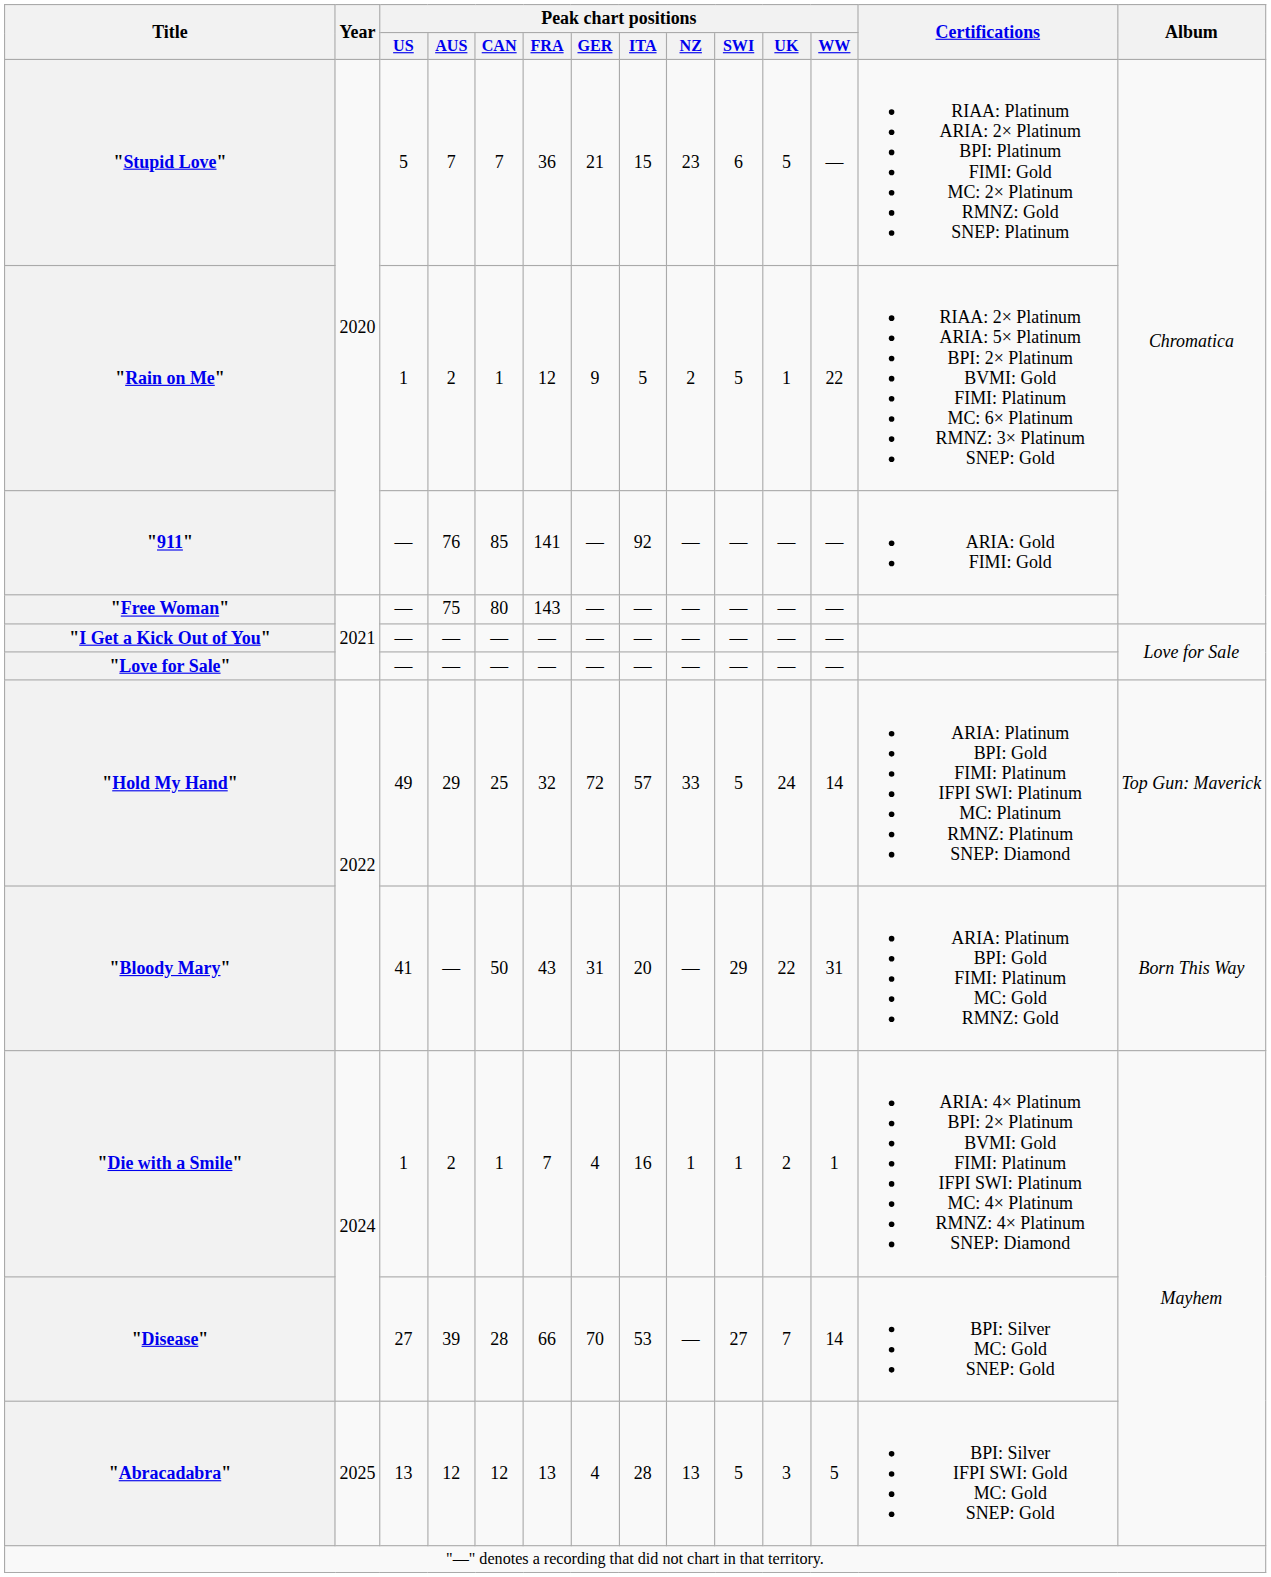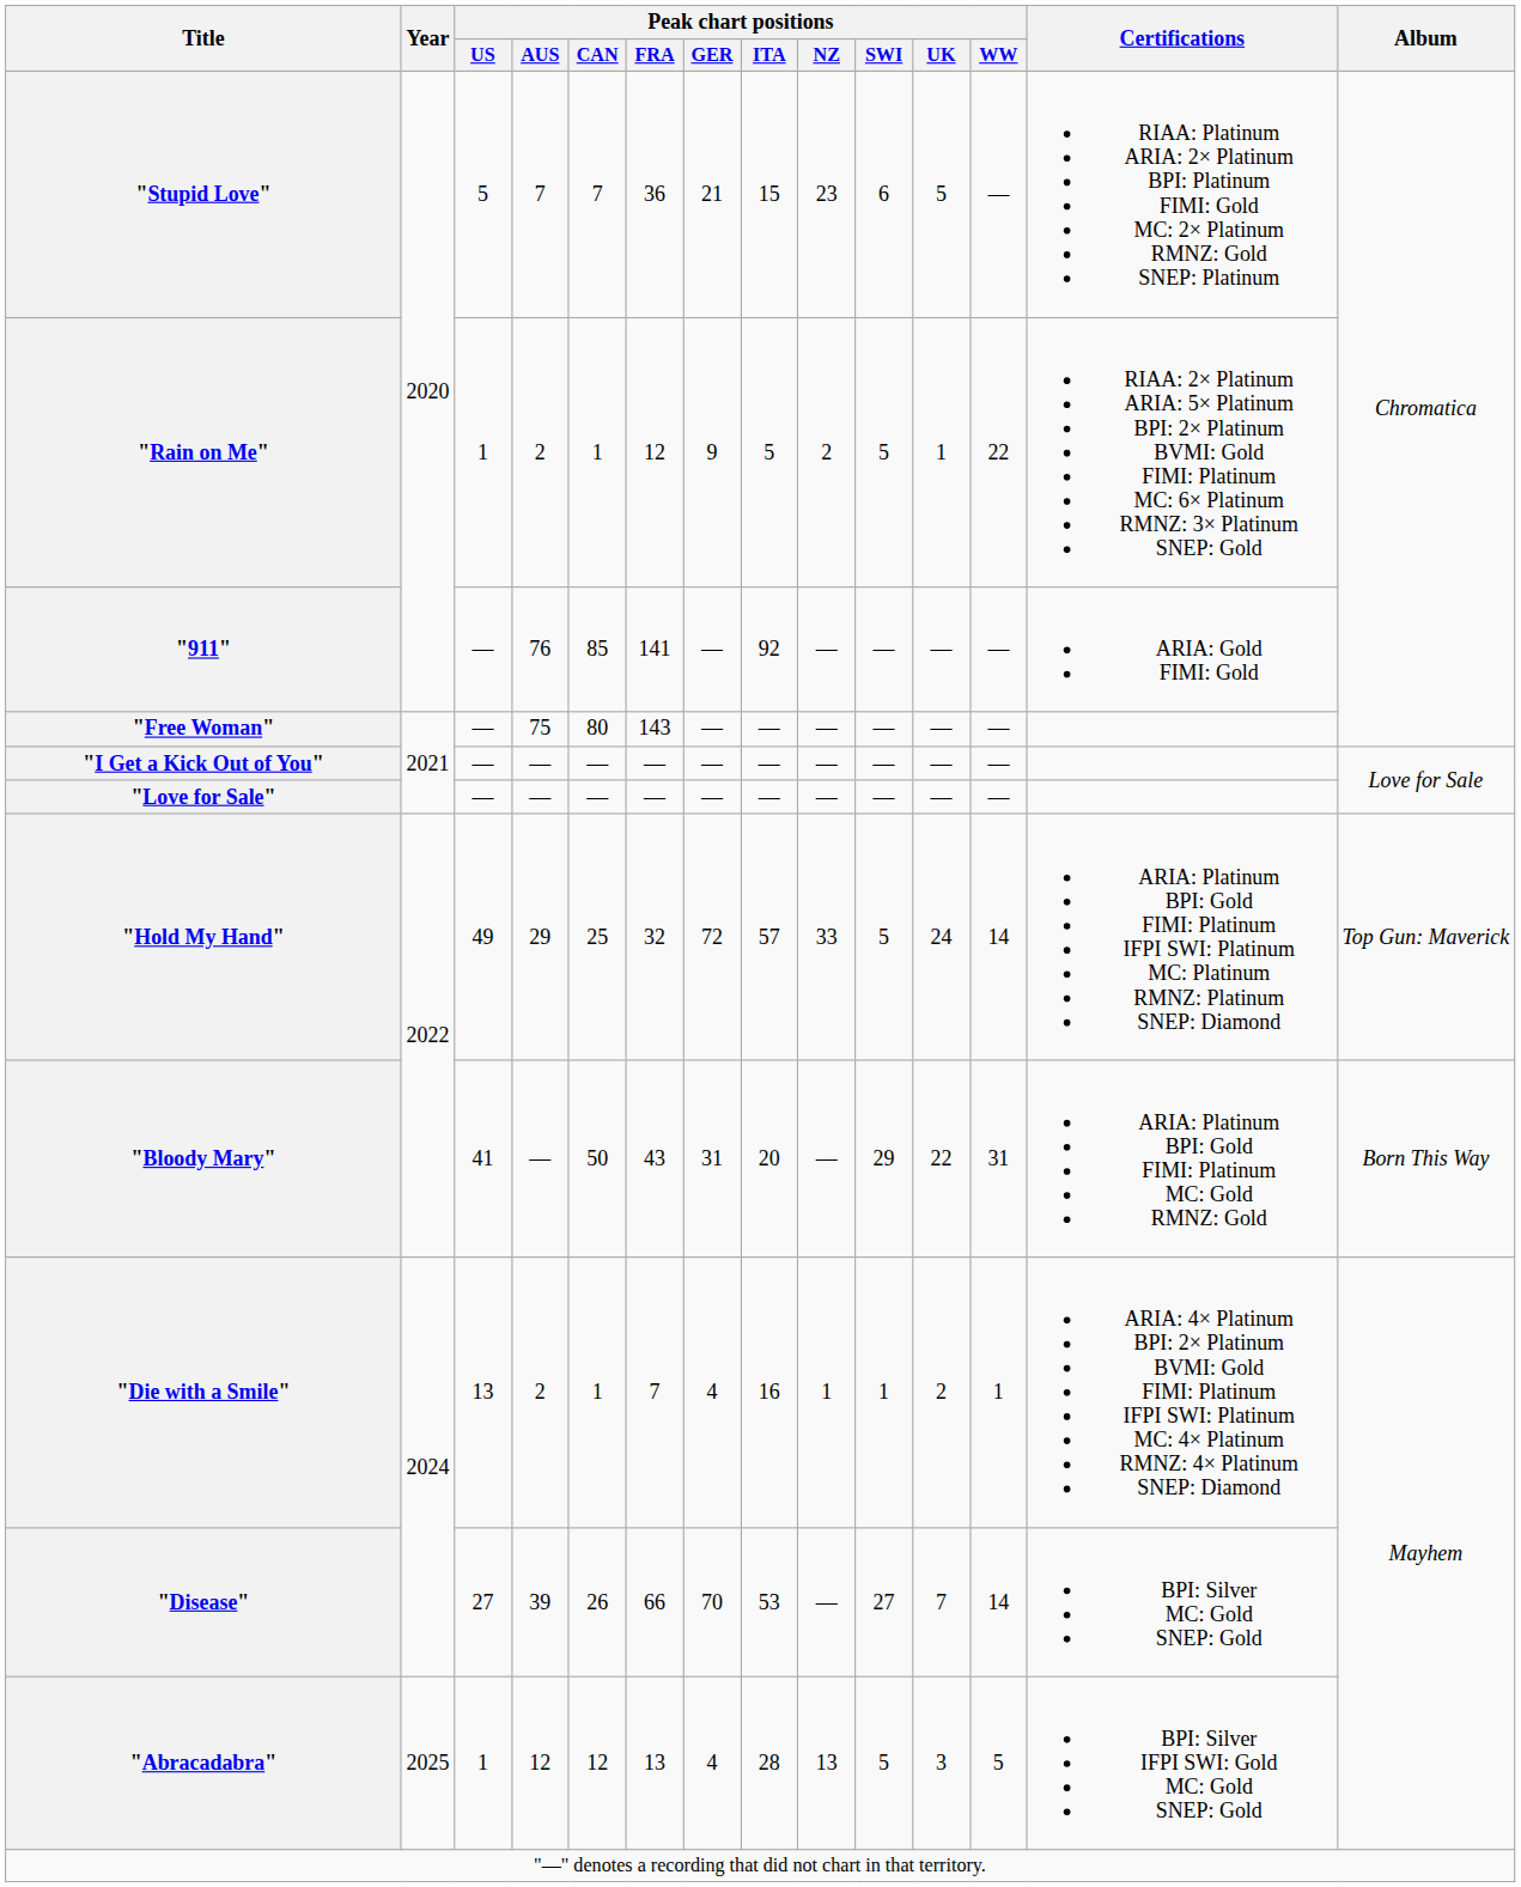"Die with a Smile" | Peak chart positions / US: 1 -> 13
"Disease" | Peak chart positions / CAN: 28 -> 26
"Abracadabra" | Peak chart positions / US: 13 -> 1
